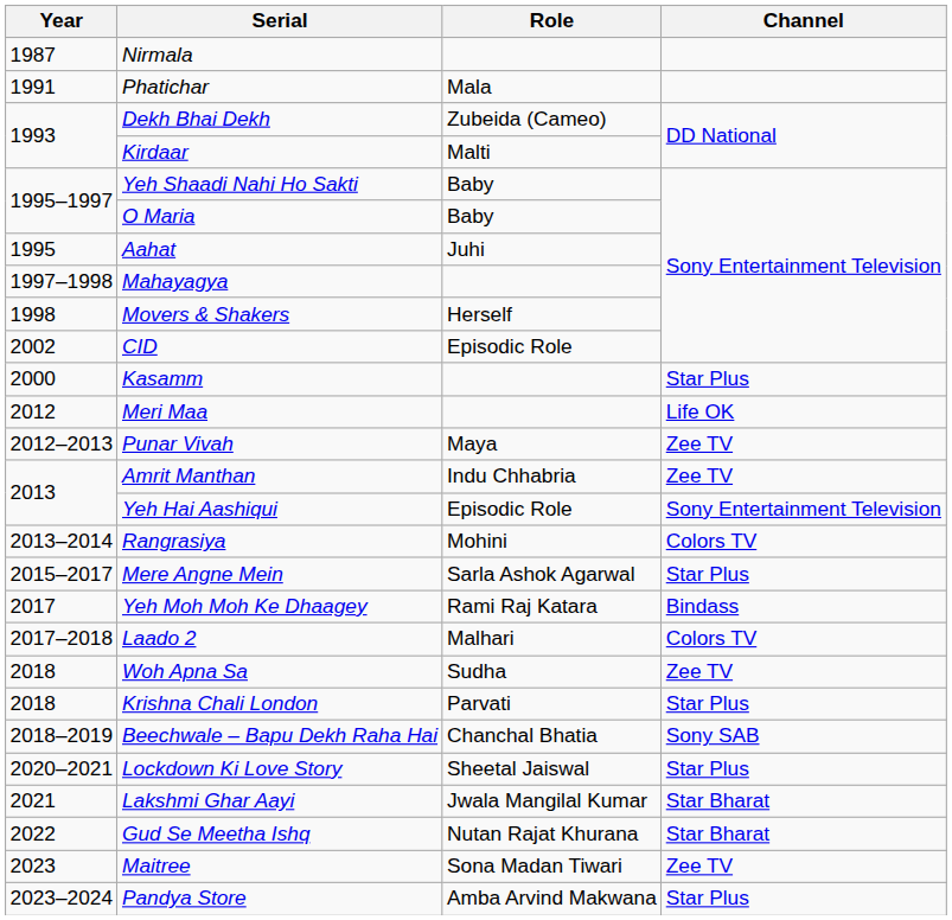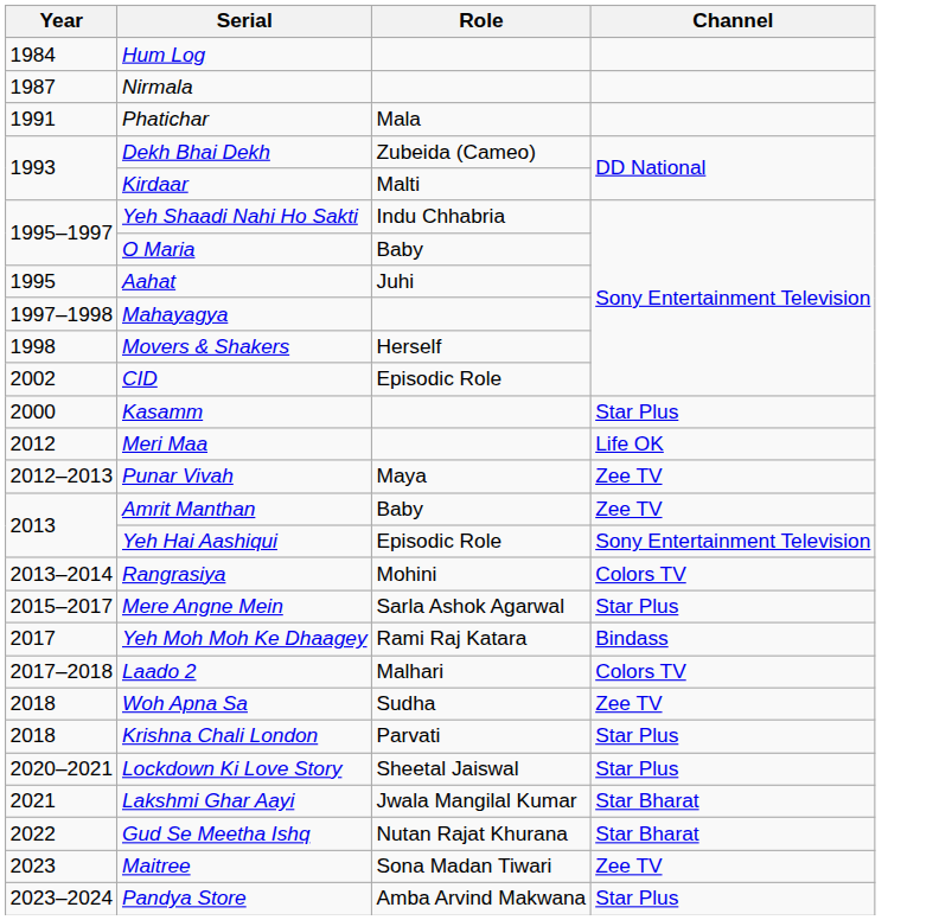+ row: 1984 | Hum Log
Yeh Shaadi Nahi Ho Sakti | Role: Baby -> Indu Chhabria
Amrit Manthan | Role: Indu Chhabria -> Baby
- row: 2018–2019 | Beechwale – Bapu Dekh Raha Hai | Chanchal Bhatia | Sony SAB
